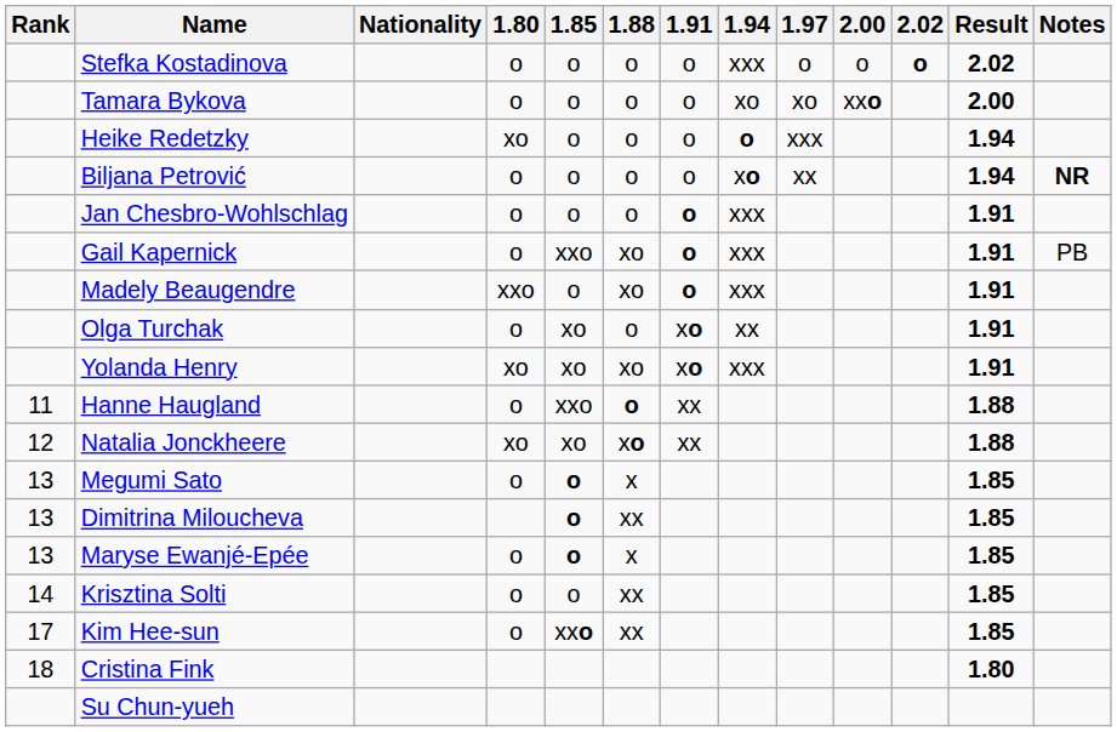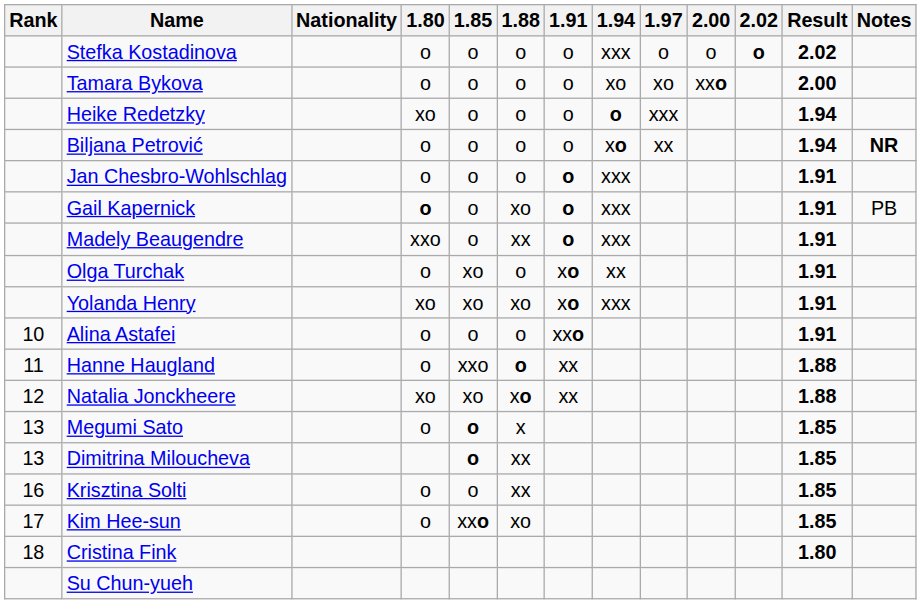Gail Kapernick | 1.80: normal -> bold
Gail Kapernick | 1.85: xxo -> o
Madely Beaugendre | 1.88: xo -> xx
+ row: 10 | Alina Astafei | o | o | o | xxo | 1.91
- row: 13 | Maryse Ewanjé-Epée | o | o | x | 1.85
Krisztina Solti | Rank: 14 -> 16
Kim Hee-sun | 1.88: xx -> xo
